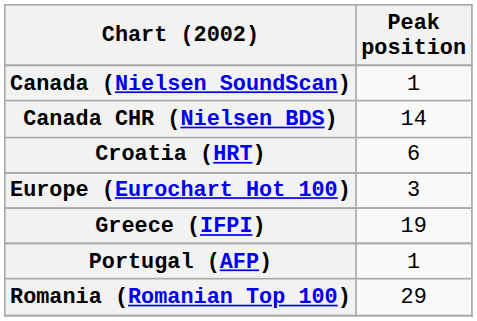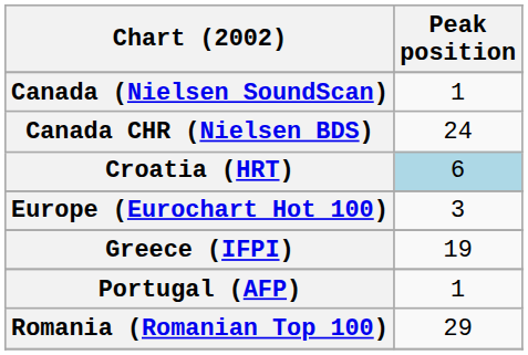Canada CHR (Nielsen BDS) | Peak position: 14 -> 24
Croatia (HRT) | Peak position: no background -> lightblue background
